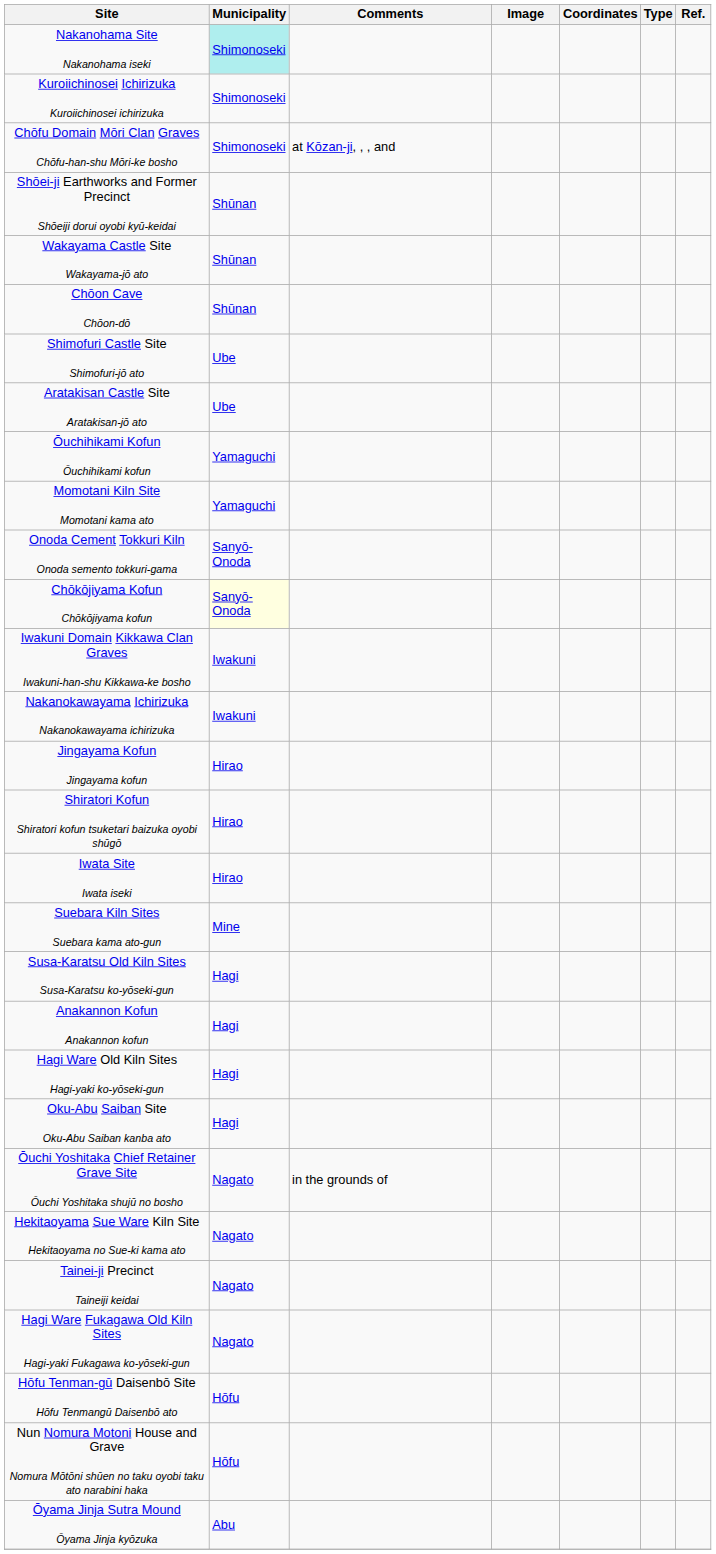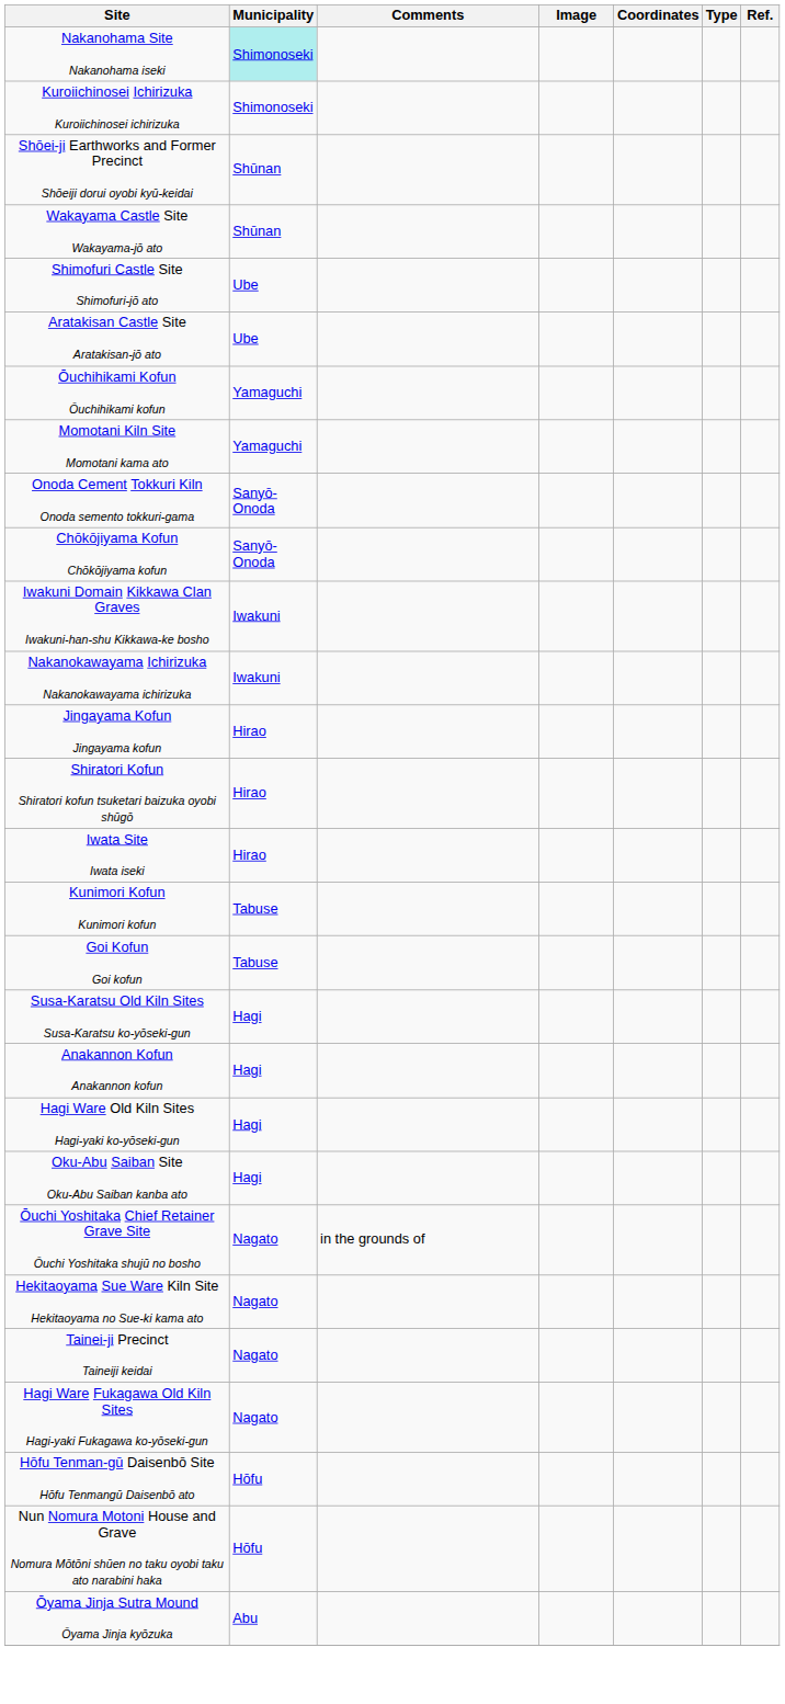- row: Chōfu Domain Mōri Clan Graves Chōfu-han-shu Mōri-ke bosho | Shimonoseki | at Kōzan-ji, , , and
- row: Chōon Cave Chōon-dō | Shūnan
Chōkōjiyama Kofun Chōkōjiyama kofun | Municipality: lightyellow background -> no background
+ row: Kunimori Kofun Kunimori kofun | Tabuse
+ row: Goi Kofun Goi kofun | Tabuse
- row: Suebara Kiln Sites Suebara kama ato-gun | Mine
